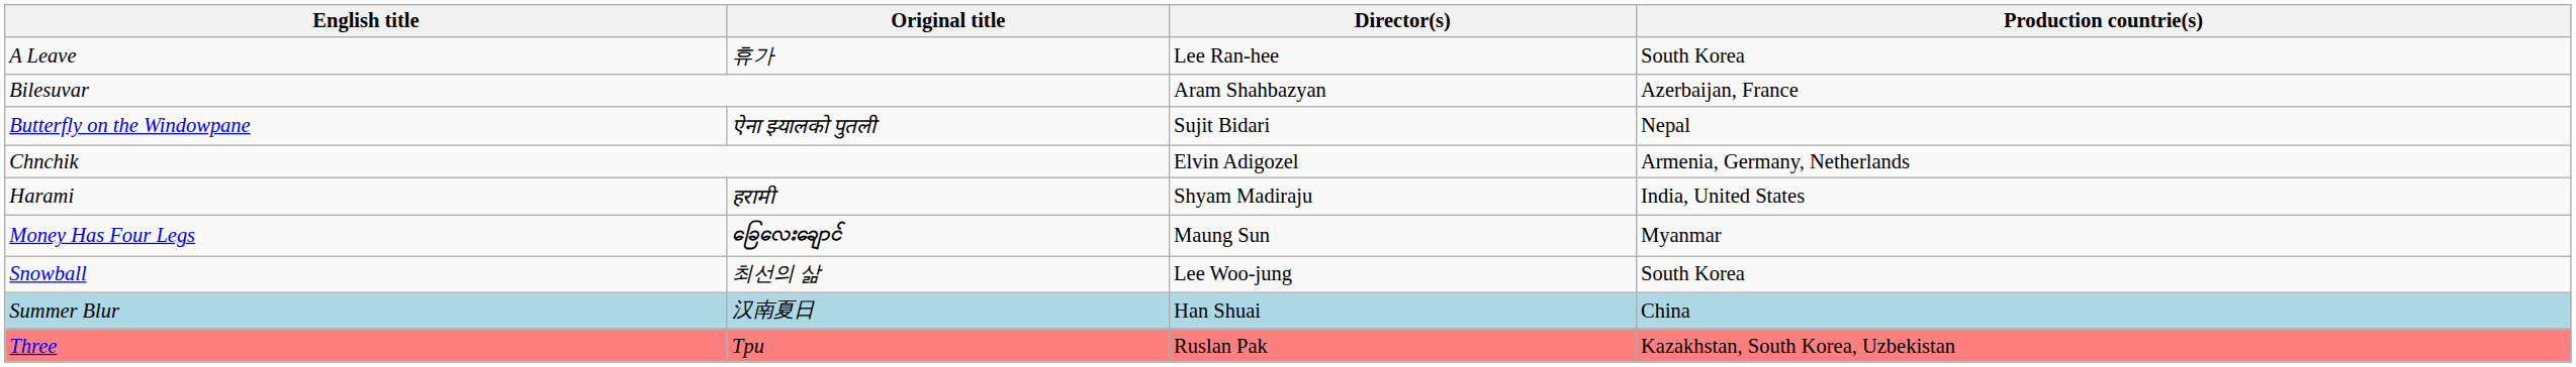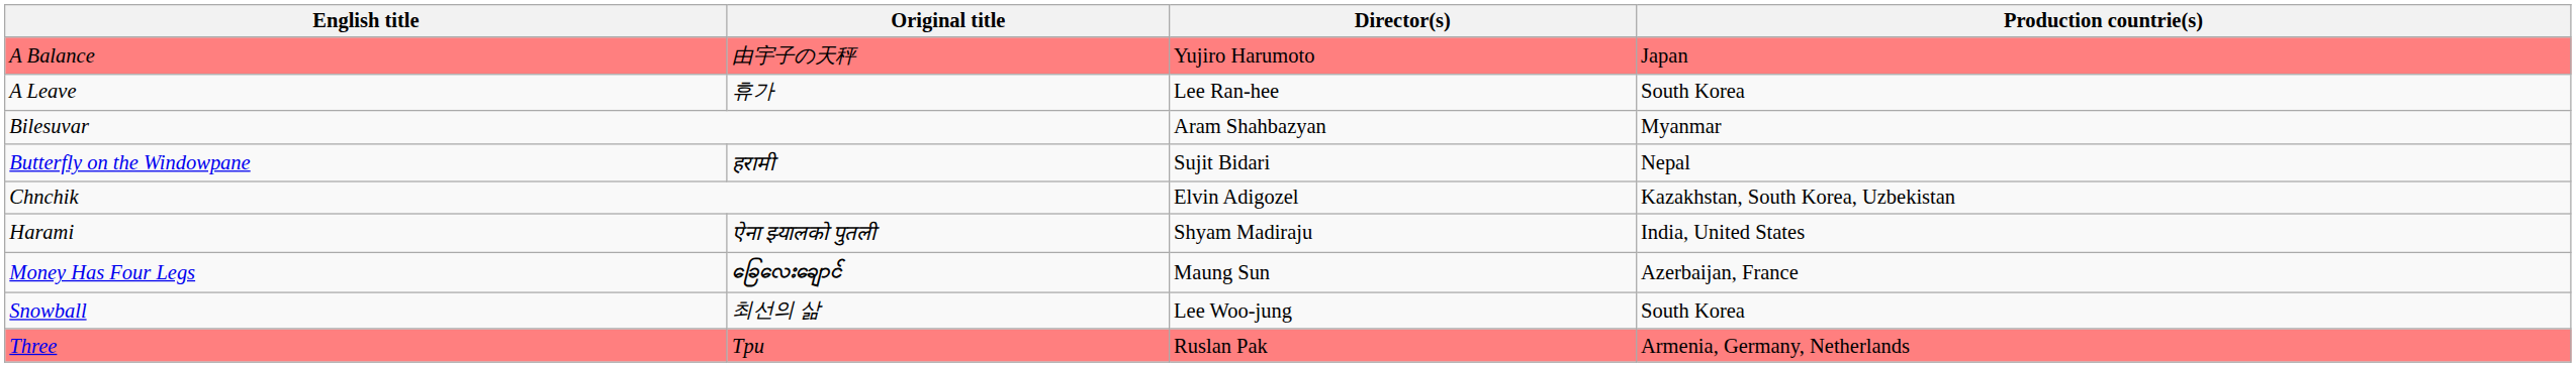+ row: A Balance | 由宇子の天秤 | Yujiro Harumoto | Japan
Bilesuvar | Production countrie(s): Azerbaijan, France -> Myanmar
Butterfly on the Windowpane | Original title: ऐना झ्यालको पुतली -> हरामी
Chnchik | Production countrie(s): Armenia, Germany, Netherlands -> Kazakhstan, South Korea, Uzbekistan
Harami | Original title: हरामी -> ऐना झ्यालको पुतली
Money Has Four Legs | Production countrie(s): Myanmar -> Azerbaijan, France
- row: Summer Blur | 汉南夏日 | Han Shuai | China
Three | Production countrie(s): Kazakhstan, South Korea, Uzbekistan -> Armenia, Germany, Netherlands
